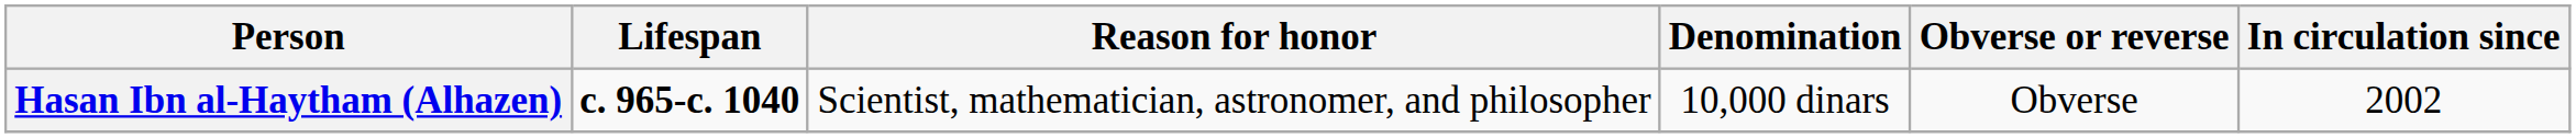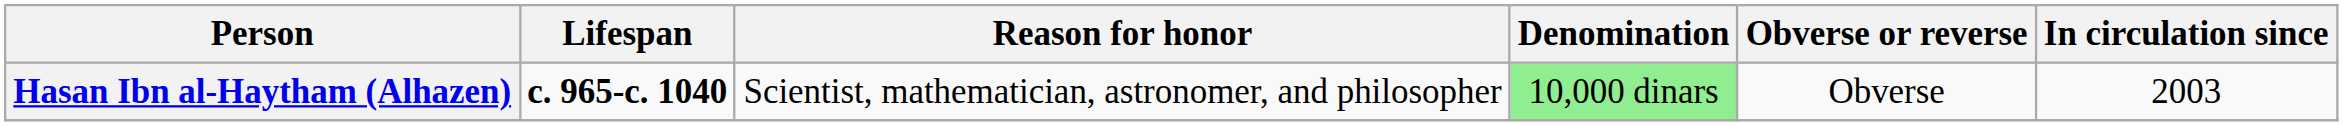Hasan Ibn al-Haytham (Alhazen) | Denomination: no background -> lightgreen background
Hasan Ibn al-Haytham (Alhazen) | In circulation since: 2002 -> 2003
